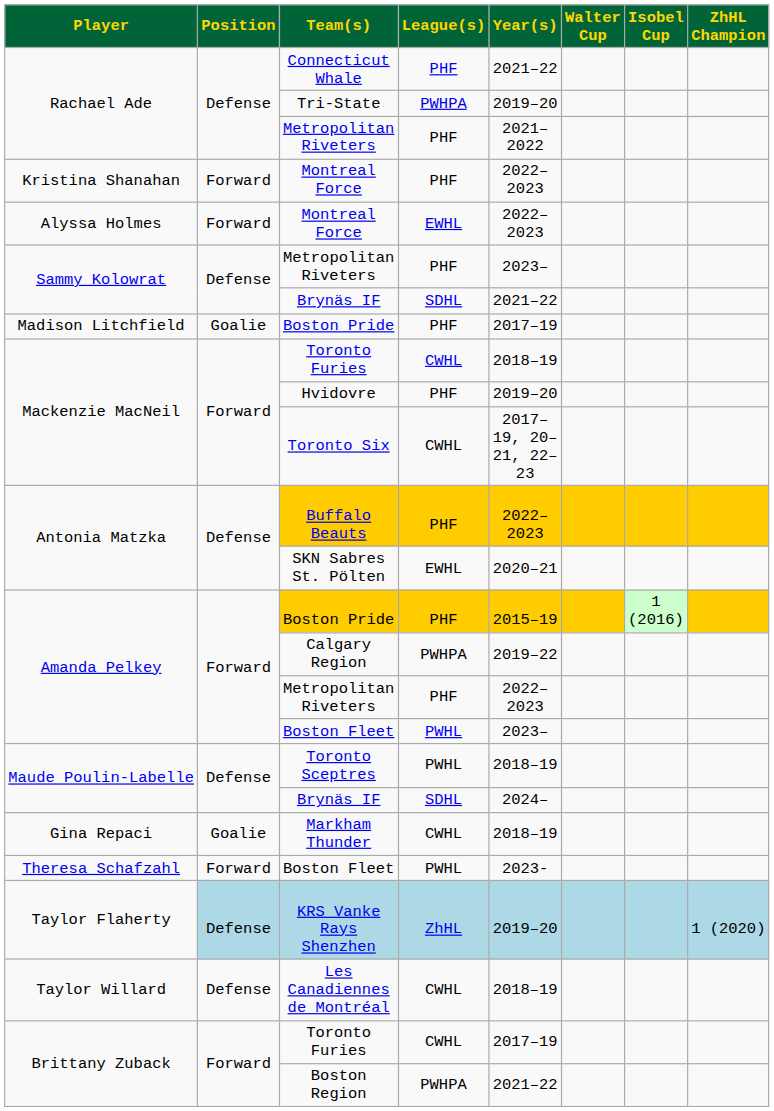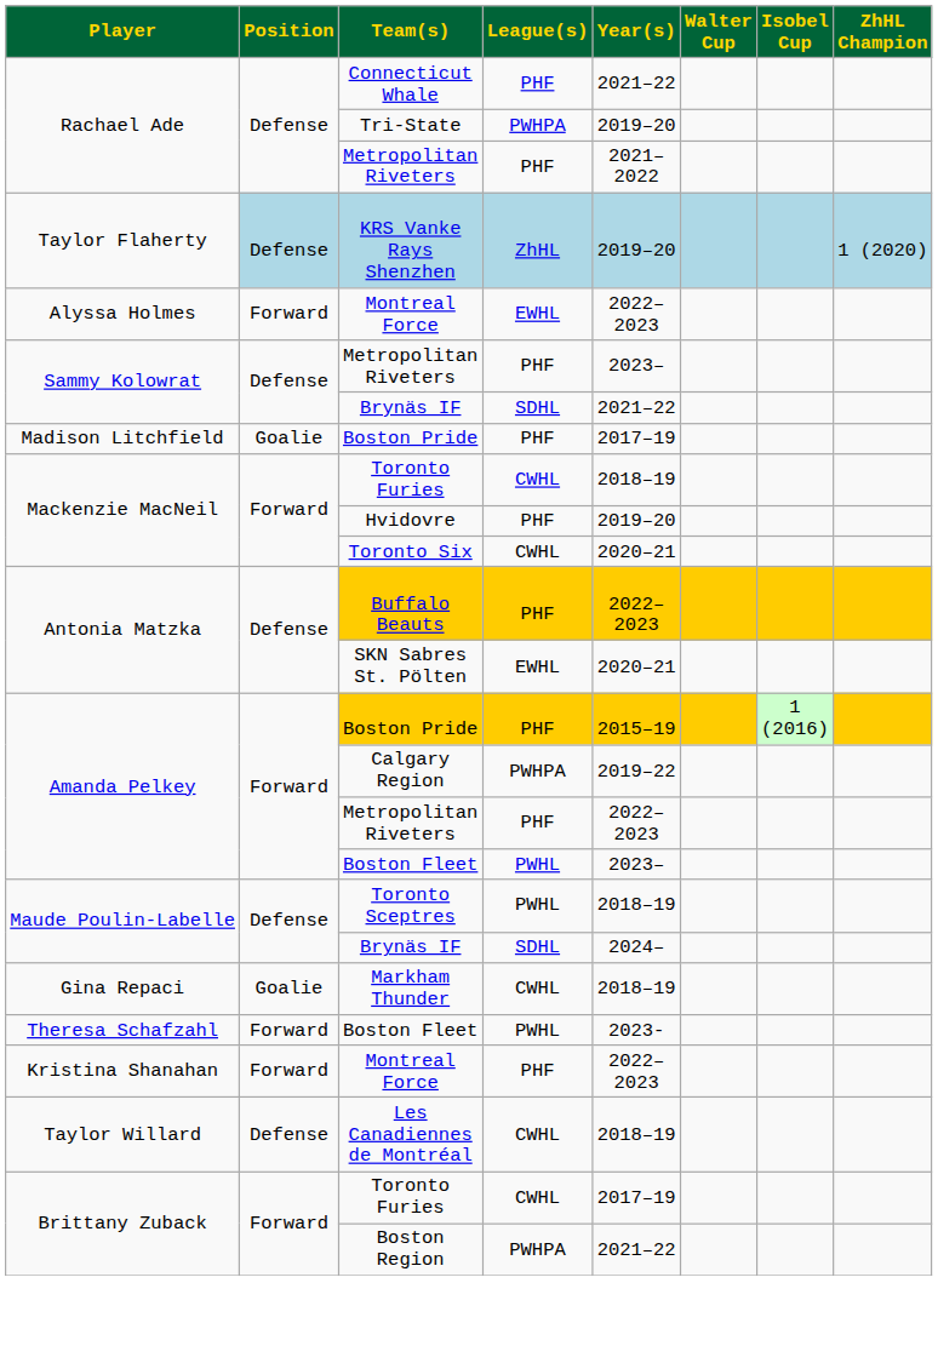rows swapped: KRS Vanke Rays Shenzhen <-> Kristina Shanahan / Montreal Force
Toronto Six | Year(s): 2017–19, 20–21, 22–23 -> 2020–21
